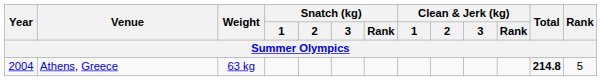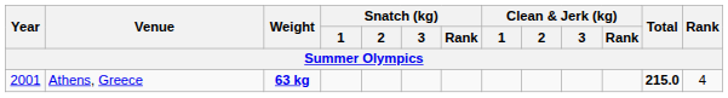Athens, Greece | Year: 2004 -> 2001
Athens, Greece | Weight: normal -> bold
Athens, Greece | Total: 214.8 -> 215.0
Athens, Greece | Rank: 5 -> 4
